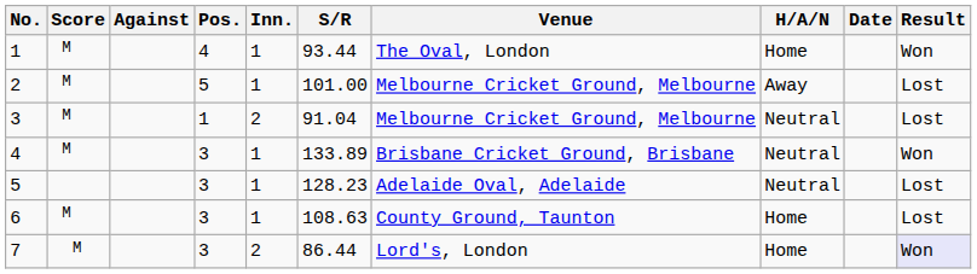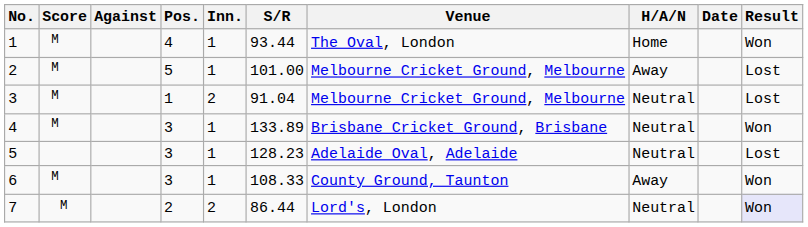6 | S/R: 108.63 -> 108.33
6 | H/A/N: Home -> Away
6 | Result: Lost -> Won
7 | Pos.: 3 -> 2
7 | H/A/N: Home -> Neutral
